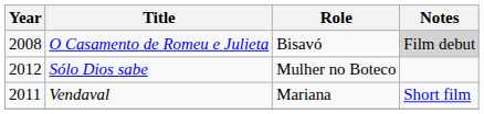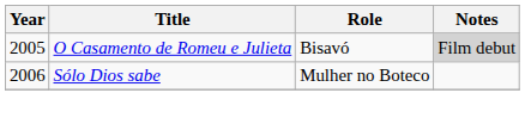O Casamento de Romeu e Julieta | Year: 2008 -> 2005
Sólo Dios sabe | Year: 2012 -> 2006
- row: 2011 | Vendaval | Mariana | Short film
